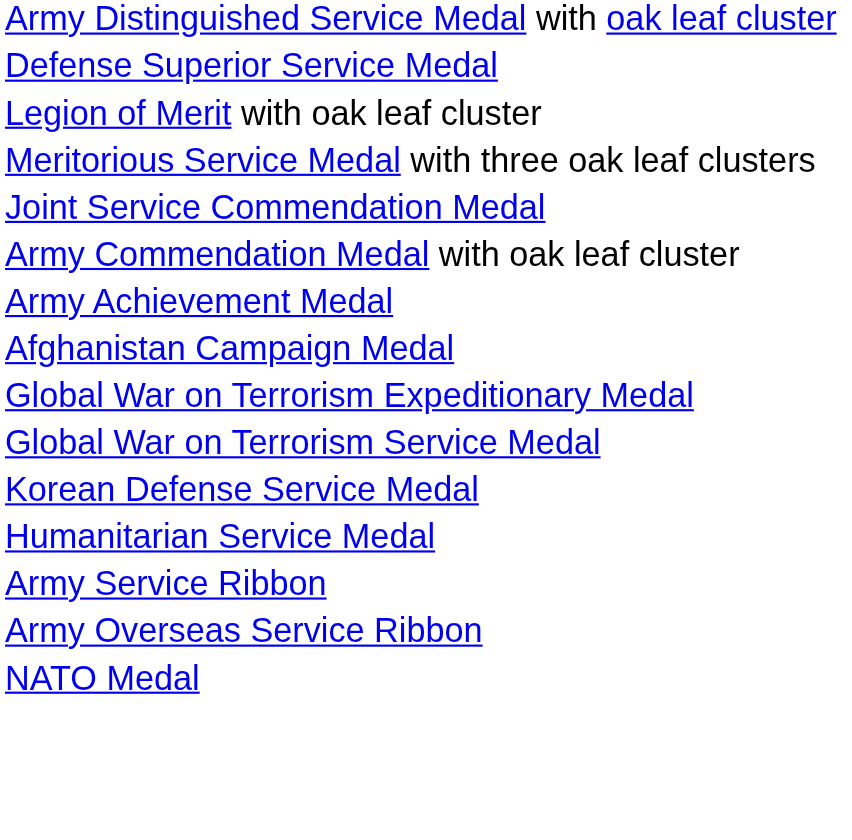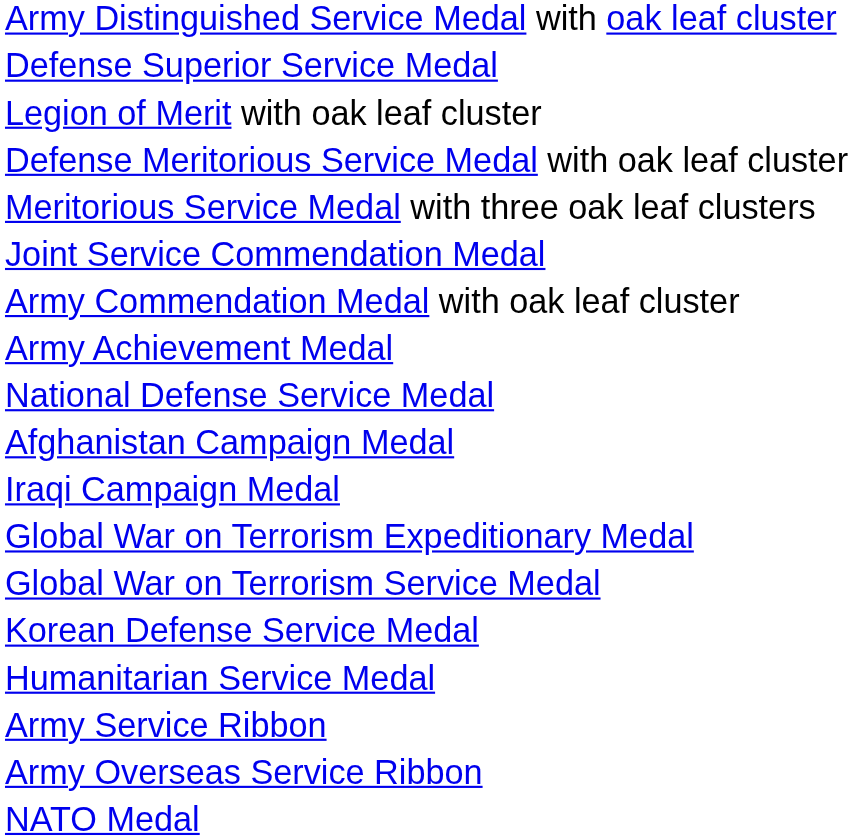+ row: Defense Meritorious Service Medal with oak leaf cluster
+ row: National Defense Service Medal
+ row: Iraqi Campaign Medal
